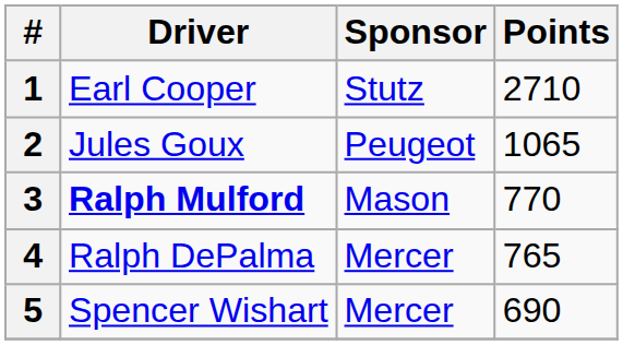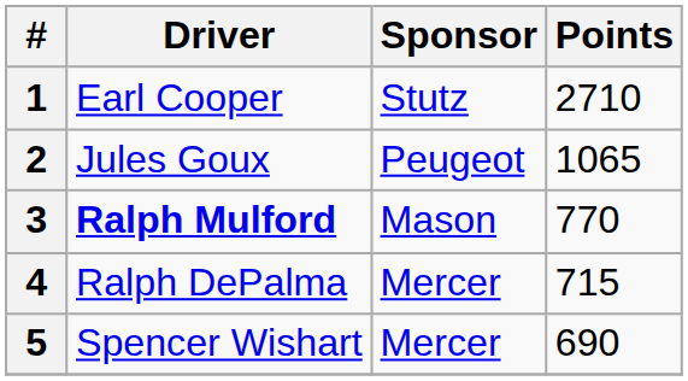4 | Points: 765 -> 715
